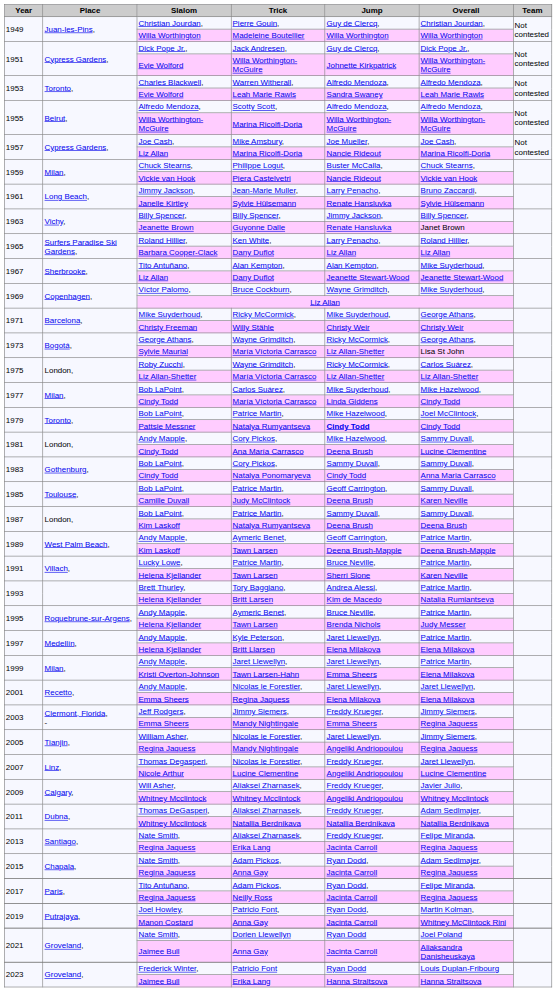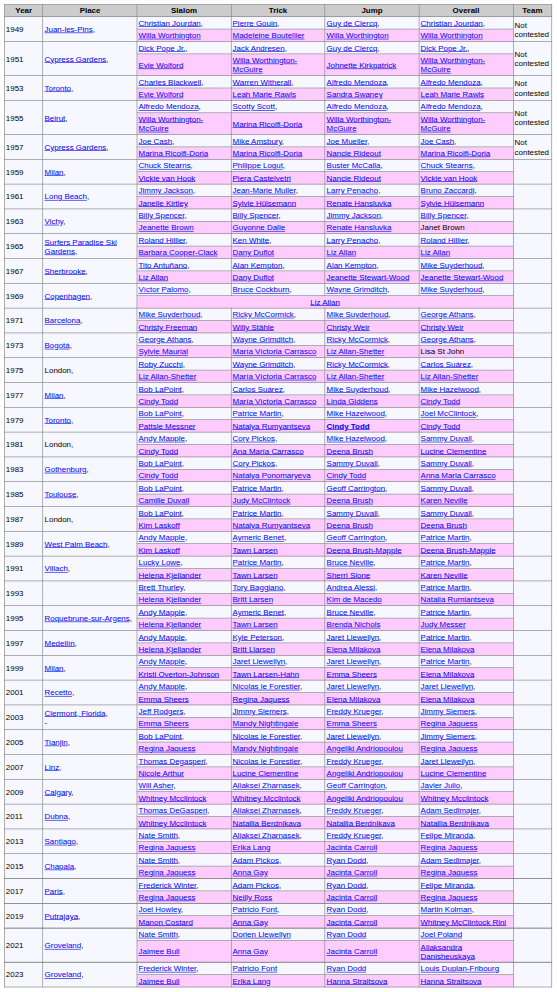1957 / Marina Ricolfi-Doria | Slalom: Liz Allan -> Marina Ricolfi-Doria
2005 / Nicolas le Forestier, | Slalom: William Asher, -> Bob LaPoint,
2009 / Aliaksei Zharnasek, | Jump: Freddy Krueger, -> Geoff Carrington,
2017 / Adam Pickos, | Slalom: Tito Antuñano, -> Frederick Winter,
